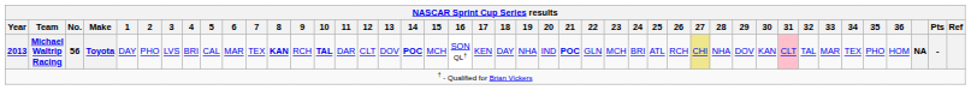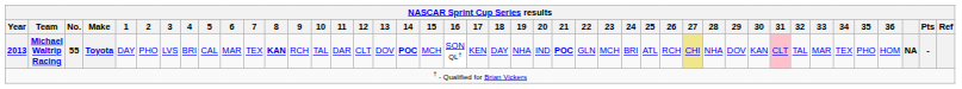2013 | No.: 56 -> 55
2013 | 10: bold -> normal
